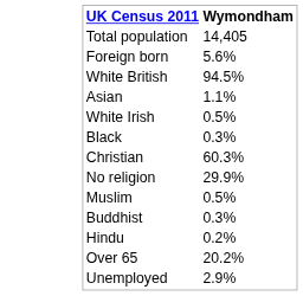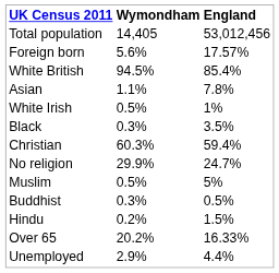+ column: England | 53,012,456 | 17.57% | 85.4% | 7.8% | 1% | 3.5% | 59.4% | 24.7% | 5% | 0.5% | 1.5% | 16.33% | 4.4%
